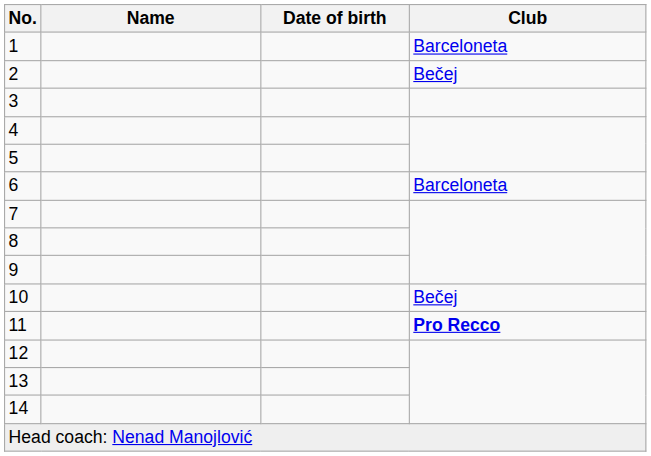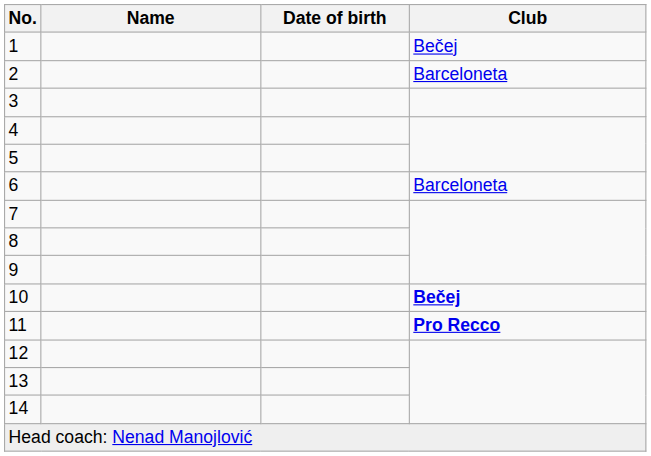1 | Club: Barceloneta -> Bečej
2 | Club: Bečej -> Barceloneta
10 | Club: normal -> bold
